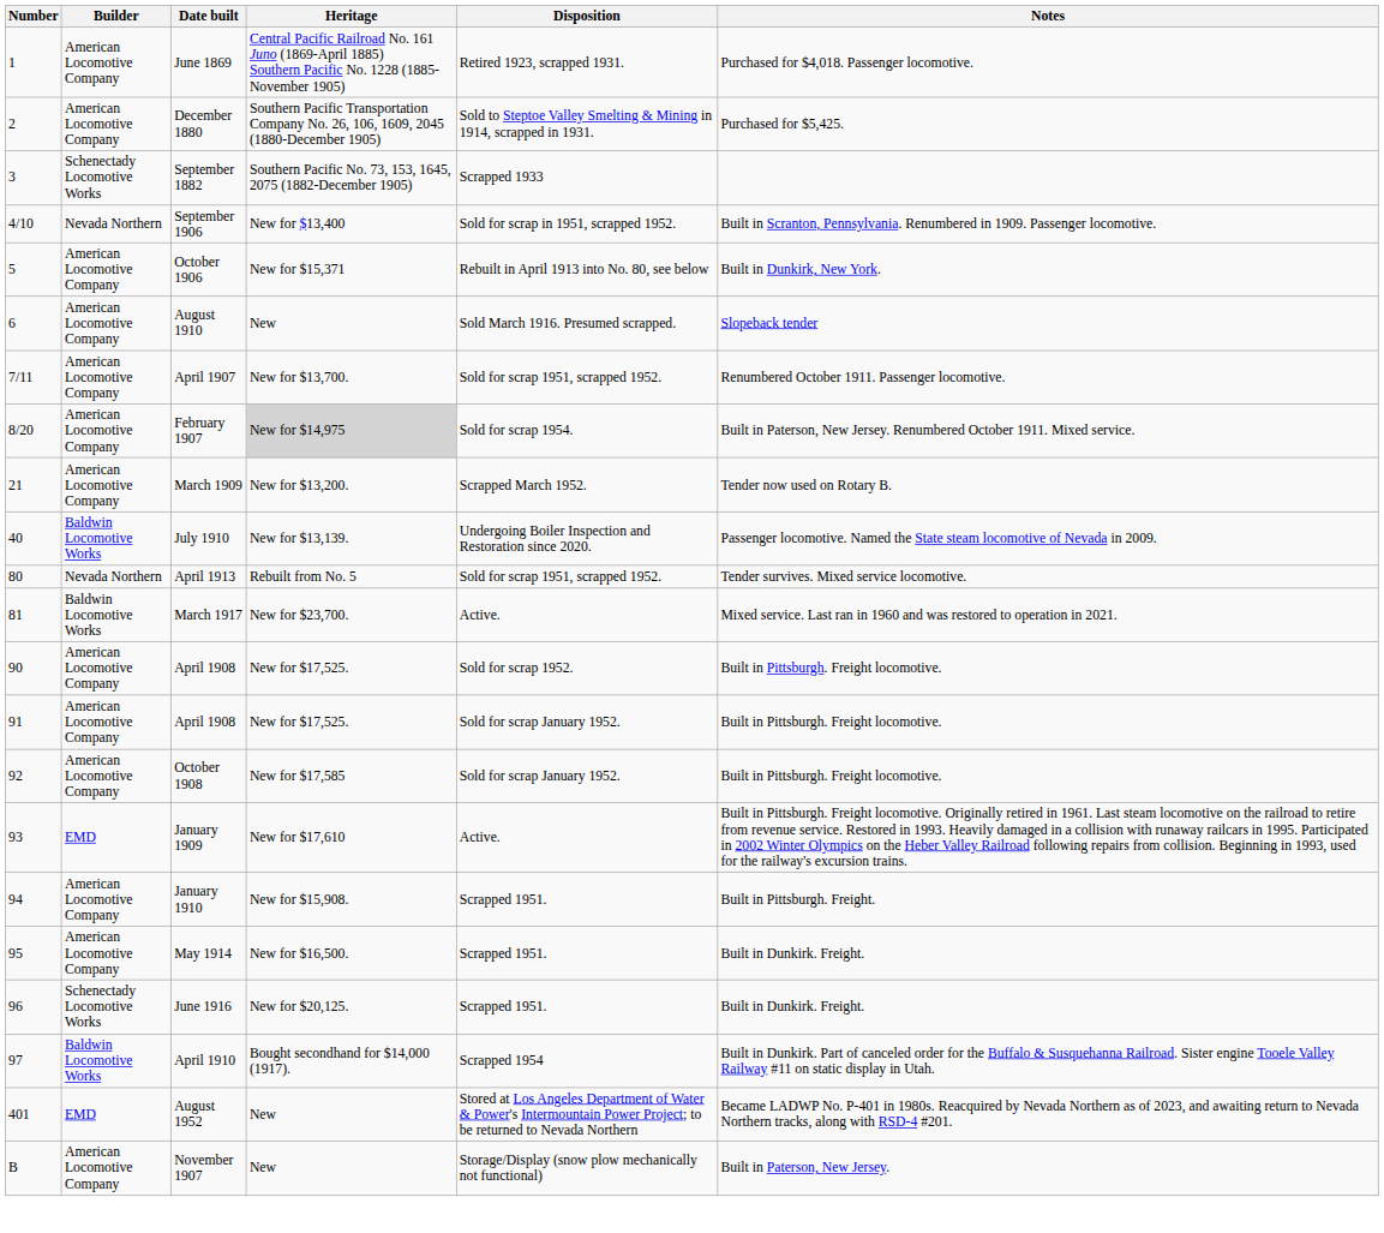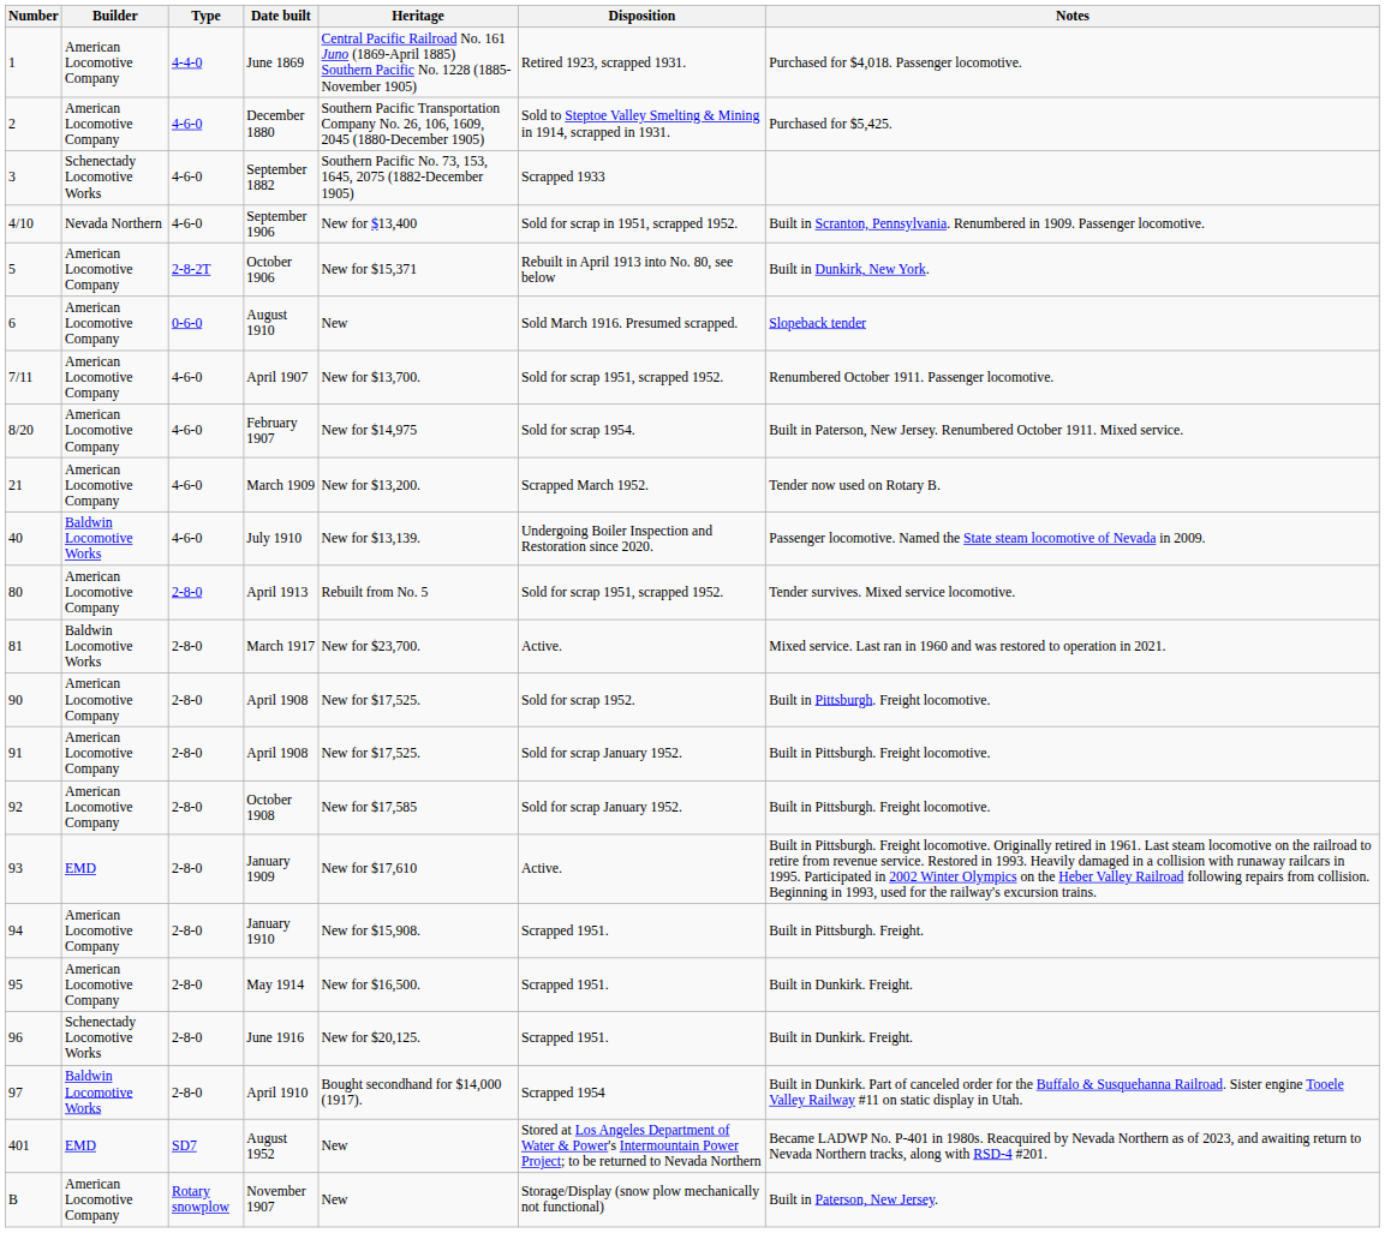+ column: Type | 4-4-0 | 4-6-0 | 4-6-0 | 4-6-0 | 2-8-2T | 0-6-0 | 4-6-0 | 4-6-0 | 4-6-0 | 4-6-0 | 2-8-0 | 2-8-0 | 2-8-0 | 2-8-0 | 2-8-0 | 2-8-0 | 2-8-0 | 2-8-0 | 2-8-0 | 2-8-0 | SD7 | Rotary snowplow
February 1907 | Heritage: lightgrey background -> no background
April 1913 | Builder: Nevada Northern -> American Locomotive Company
